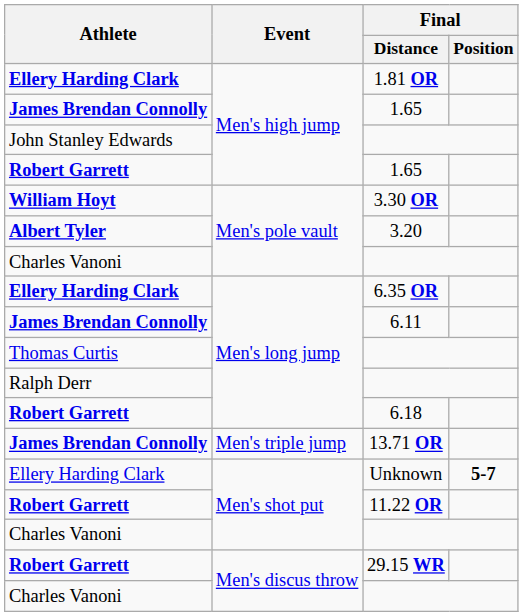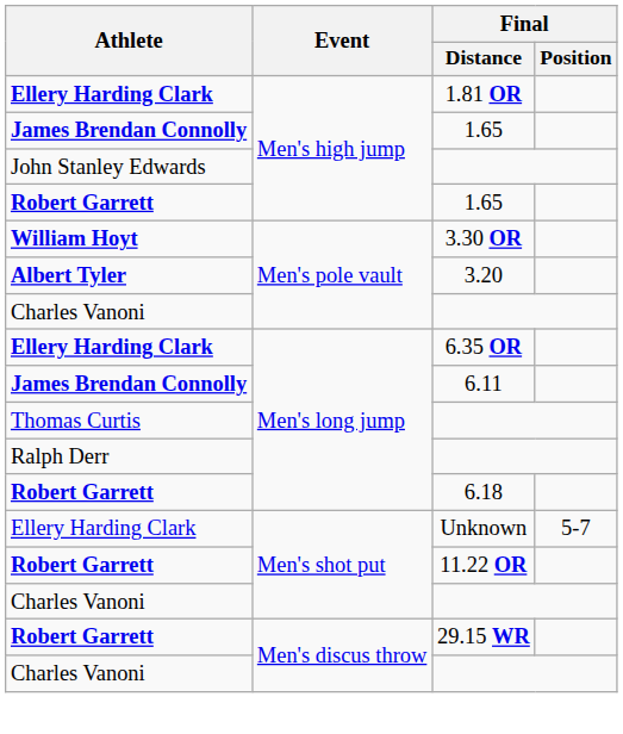- row: James Brendan Connolly | Men's triple jump | 13.71 OR
Unknown | Final / Position: bold -> normal
